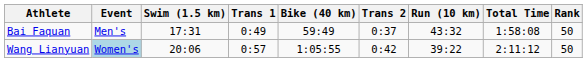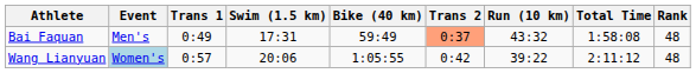columns swapped: Swim (1.5 km) <-> Trans 1
Bai Faquan | Trans 2: no background -> lightsalmon background
Bai Faquan | Rank: 50 -> 48
Wang Lianyuan | Rank: 50 -> 48
